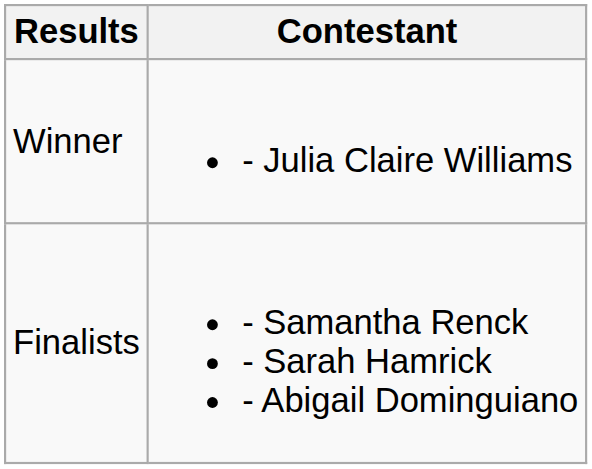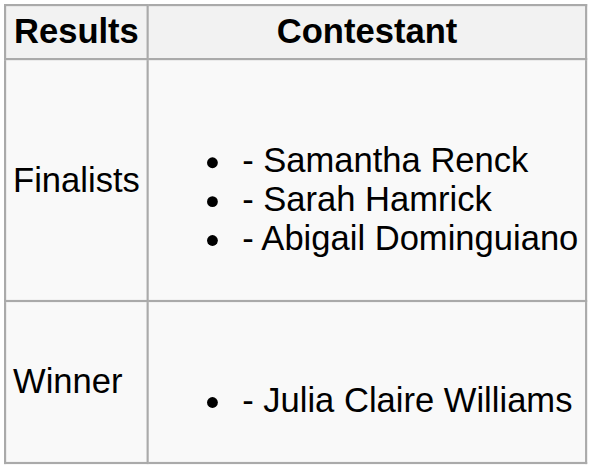rows swapped: Winner <-> Finalists
